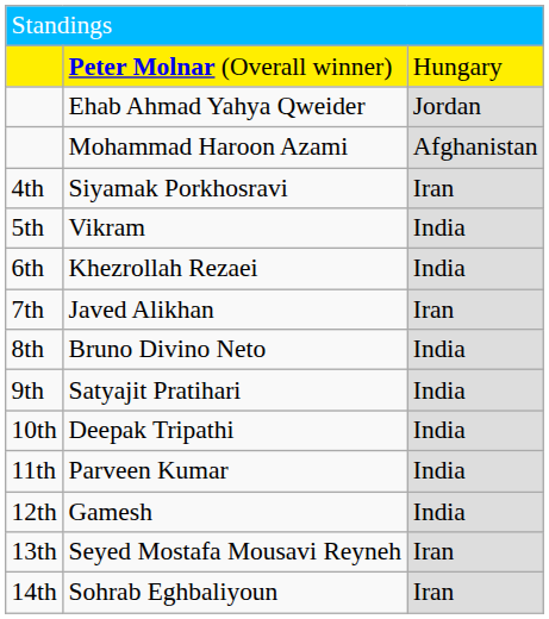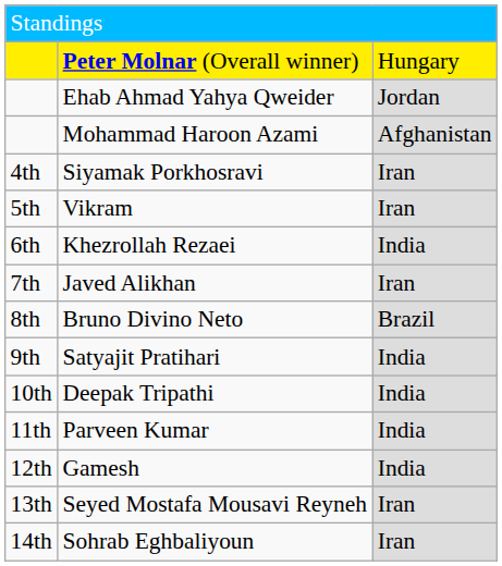Vikram | column 3: India -> Iran
Bruno Divino Neto | column 3: India -> Brazil
